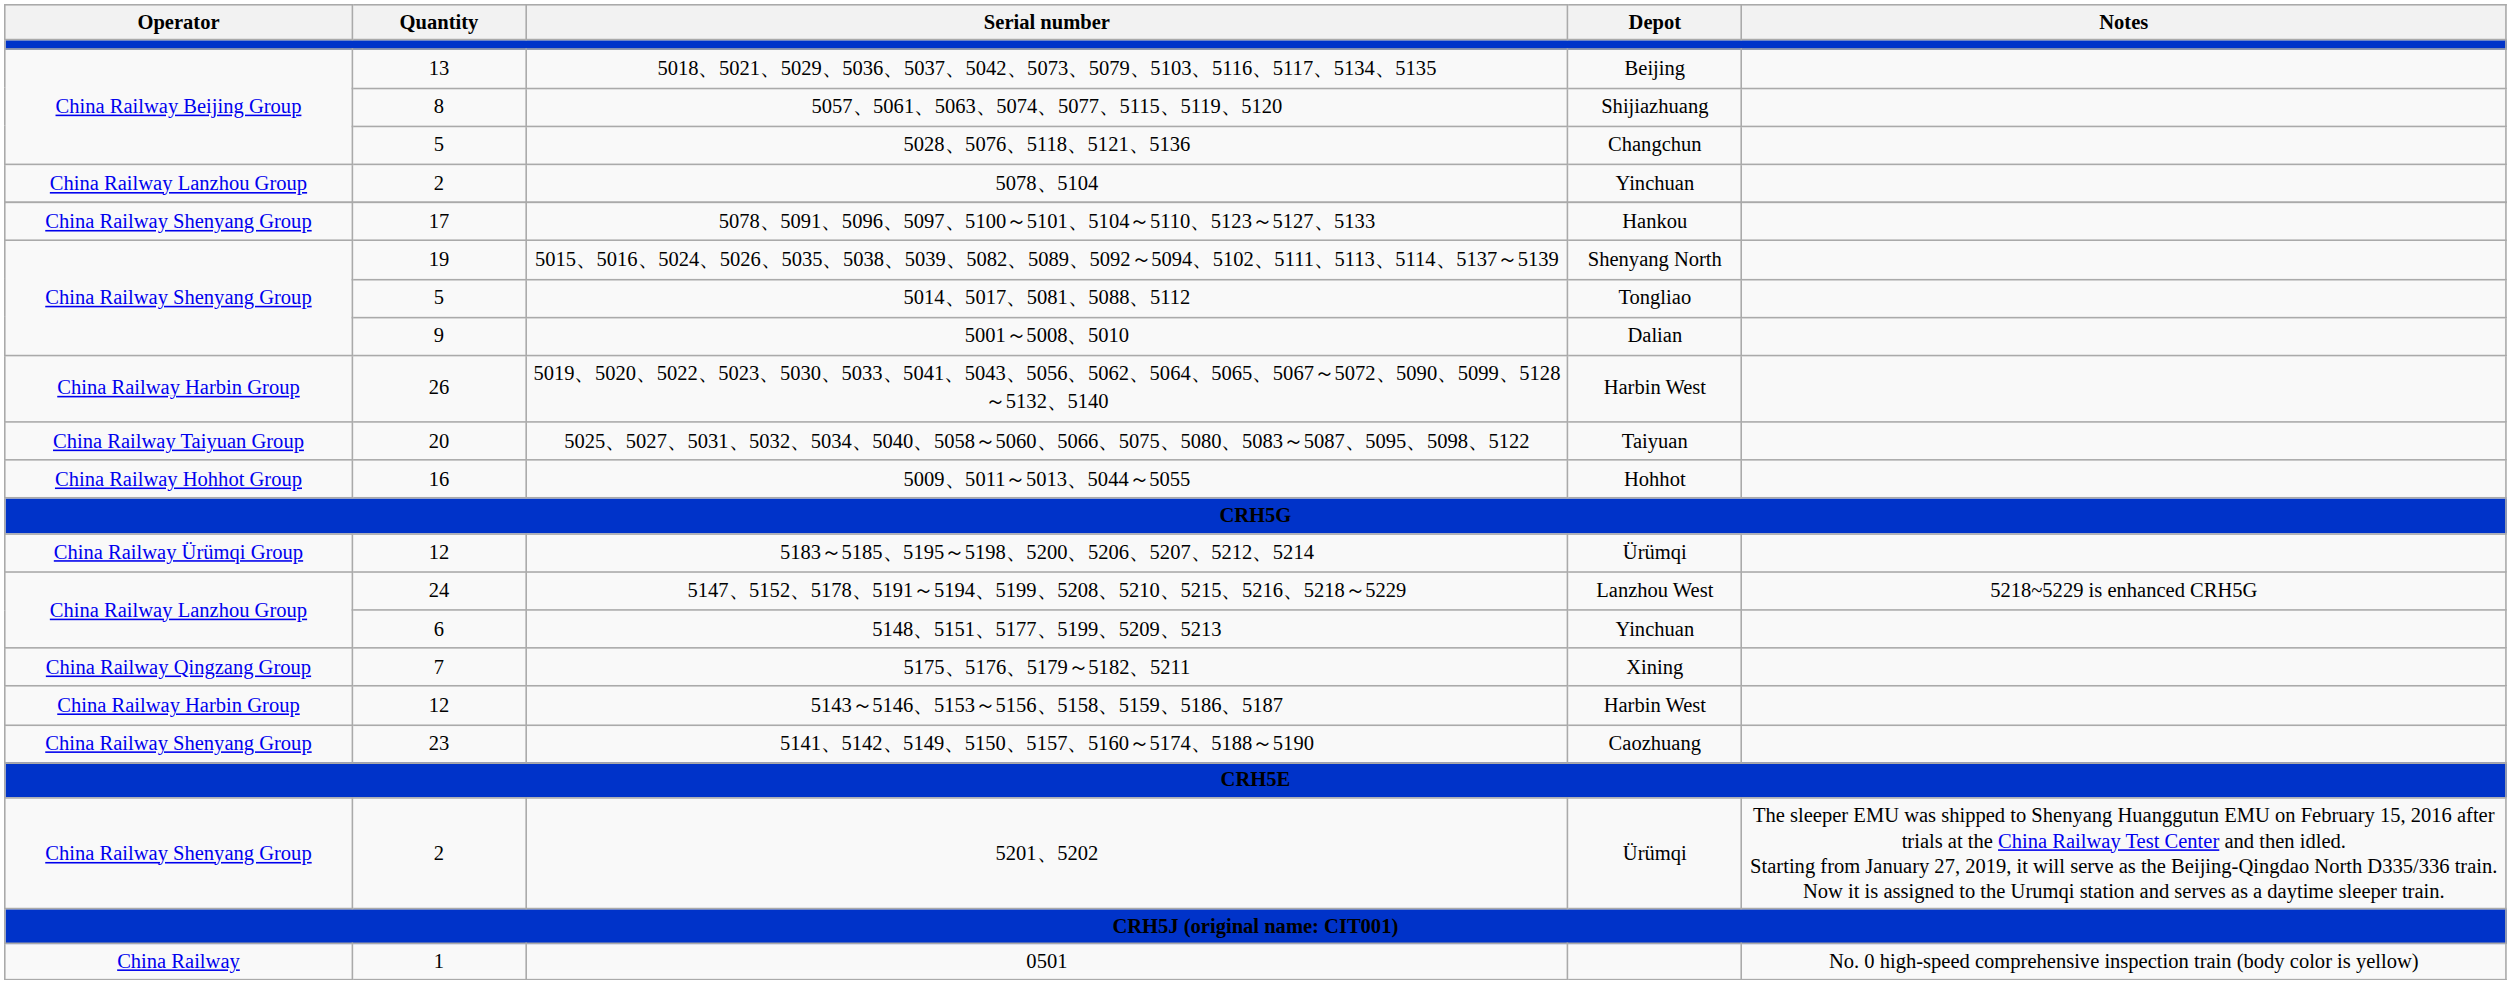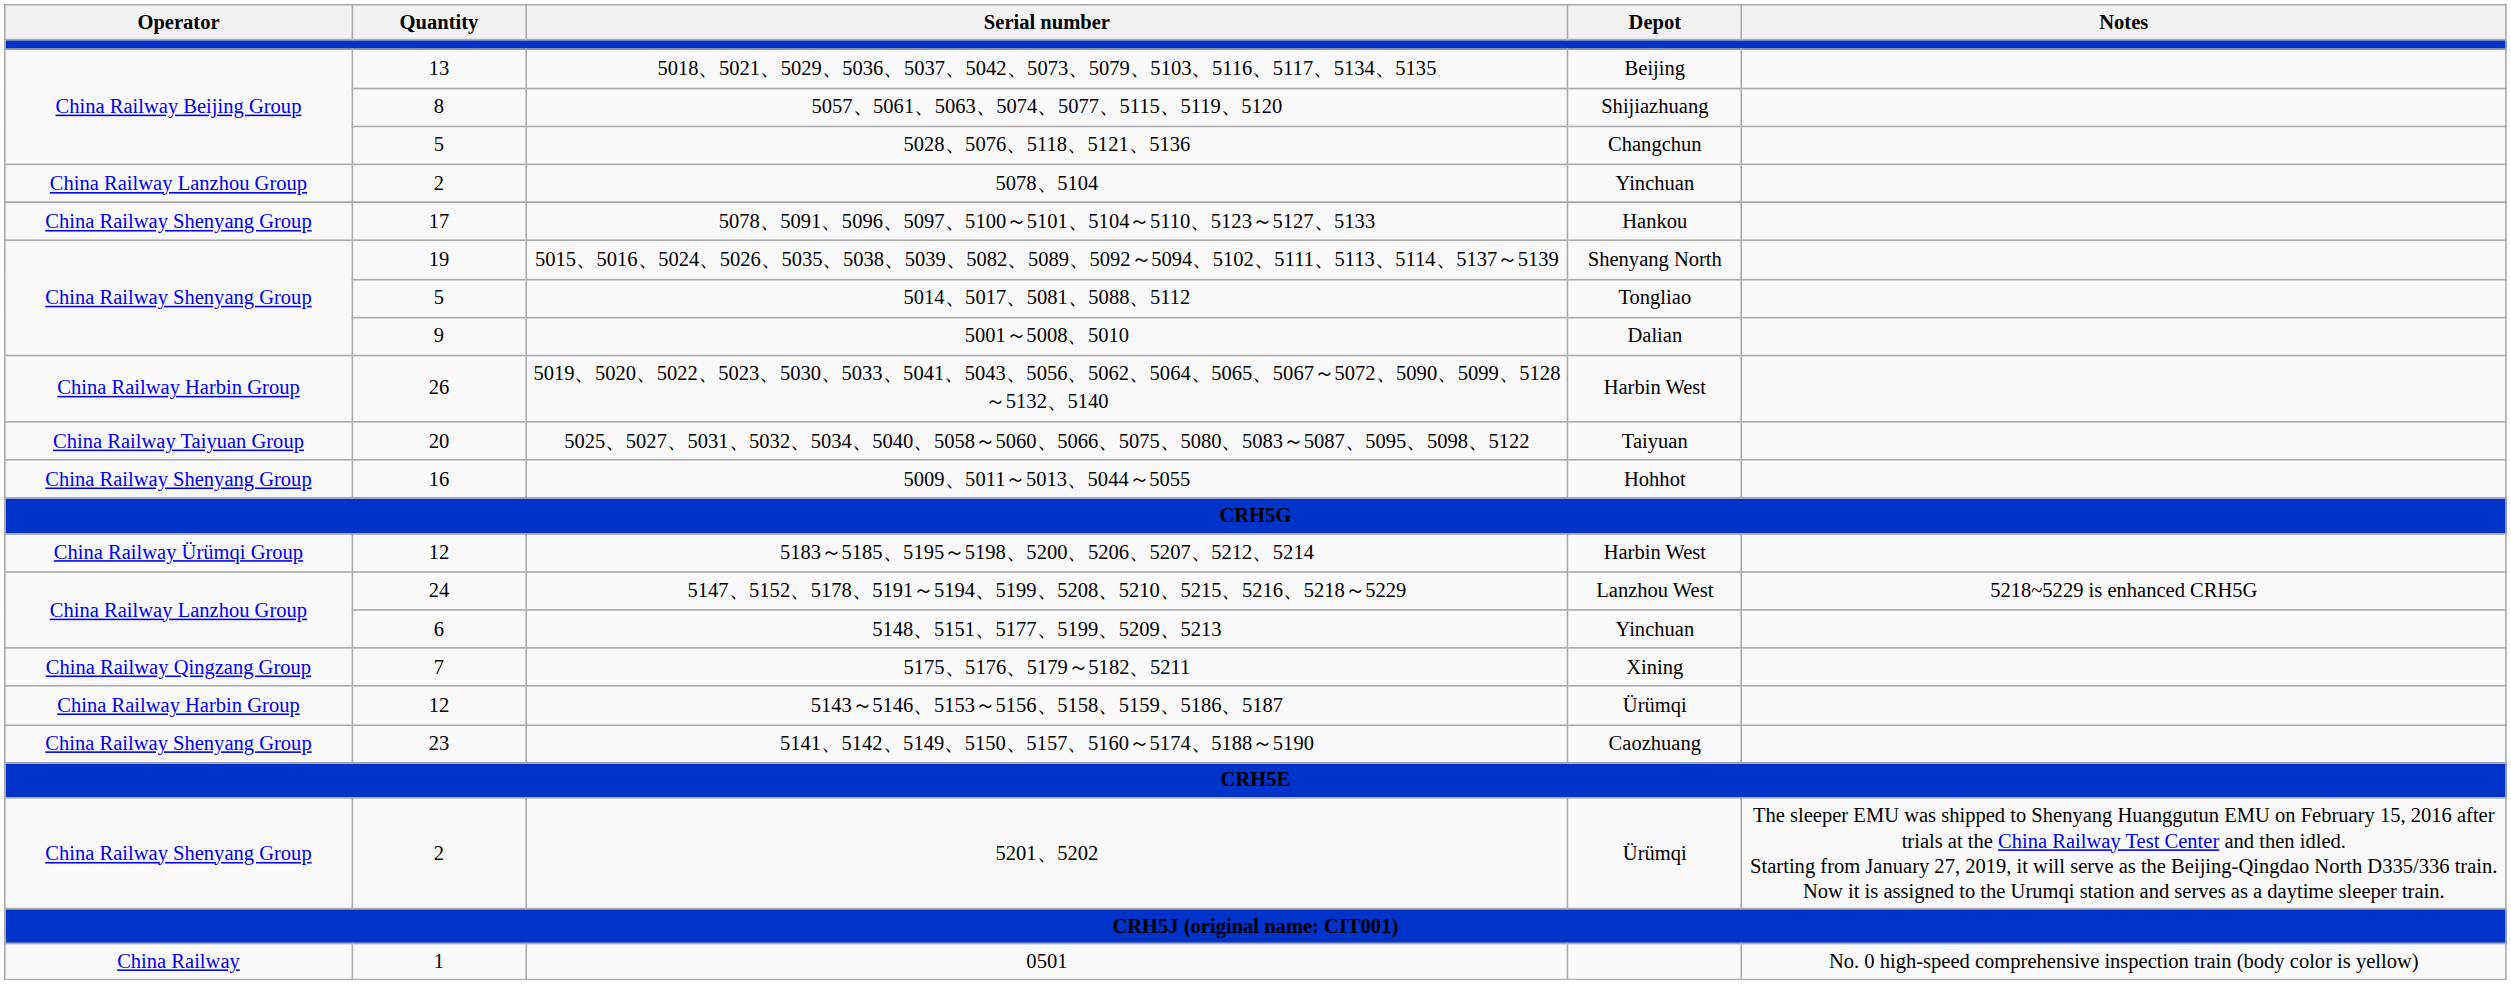5009、5011～5013、5044～5055 | Operator: China Railway Hohhot Group -> China Railway Shenyang Group
5183～5185、5195～5198、5200、5206、5207、5212、5214 | Depot: Ürümqi -> Harbin West
5143～5146、5153～5156、5158、5159、5186、5187 | Depot: Harbin West -> Ürümqi
